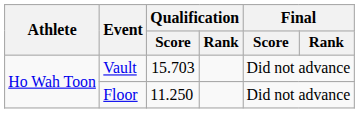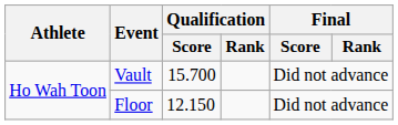Vault | Qualification / Score: 15.703 -> 15.700
Floor | Qualification / Score: 11.250 -> 12.150
